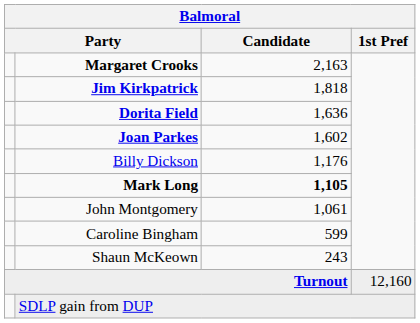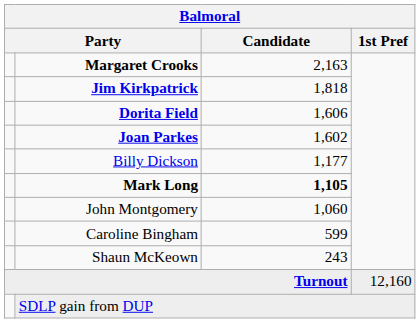Dorita Field | Candidate: 1,636 -> 1,606
Billy Dickson | Candidate: 1,176 -> 1,177
John Montgomery | Candidate: 1,061 -> 1,060
